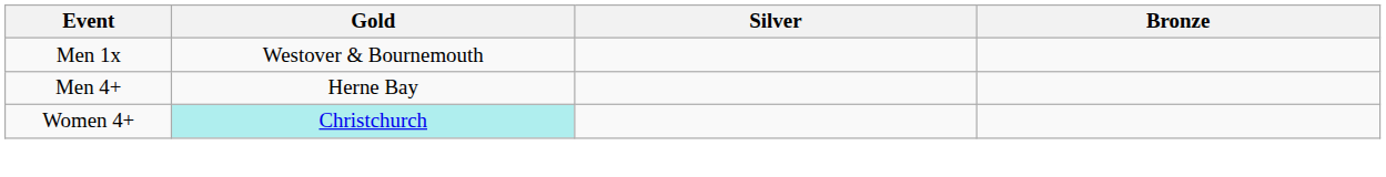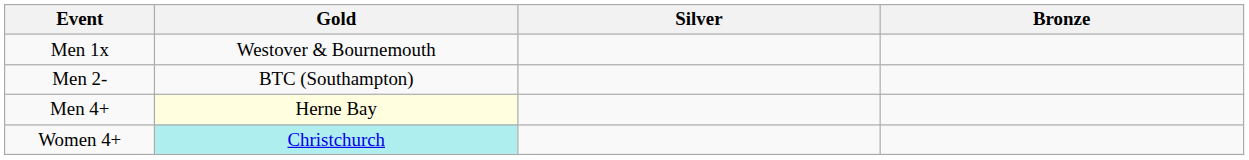+ row: Men 2- | BTC (Southampton)
Men 4+ | Gold: no background -> lightyellow background
